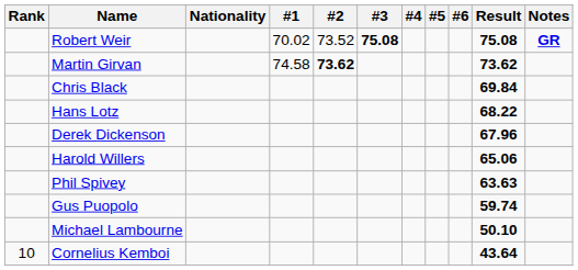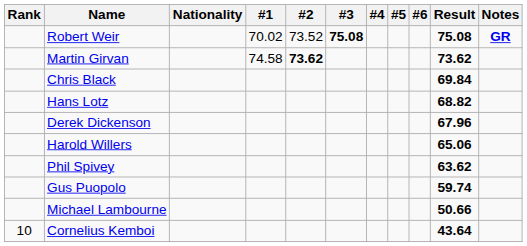Hans Lotz | Result: 68.22 -> 68.82
Phil Spivey | Result: 63.63 -> 63.62
Michael Lambourne | Result: 50.10 -> 50.66
